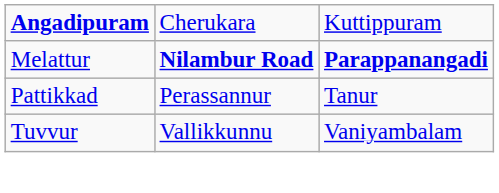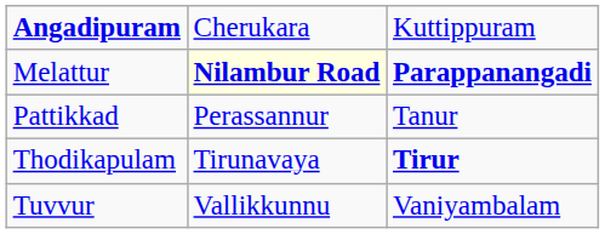Melattur | column 2: no background -> lightyellow background
+ row: Thodikapulam | Tirunavaya | Tirur
